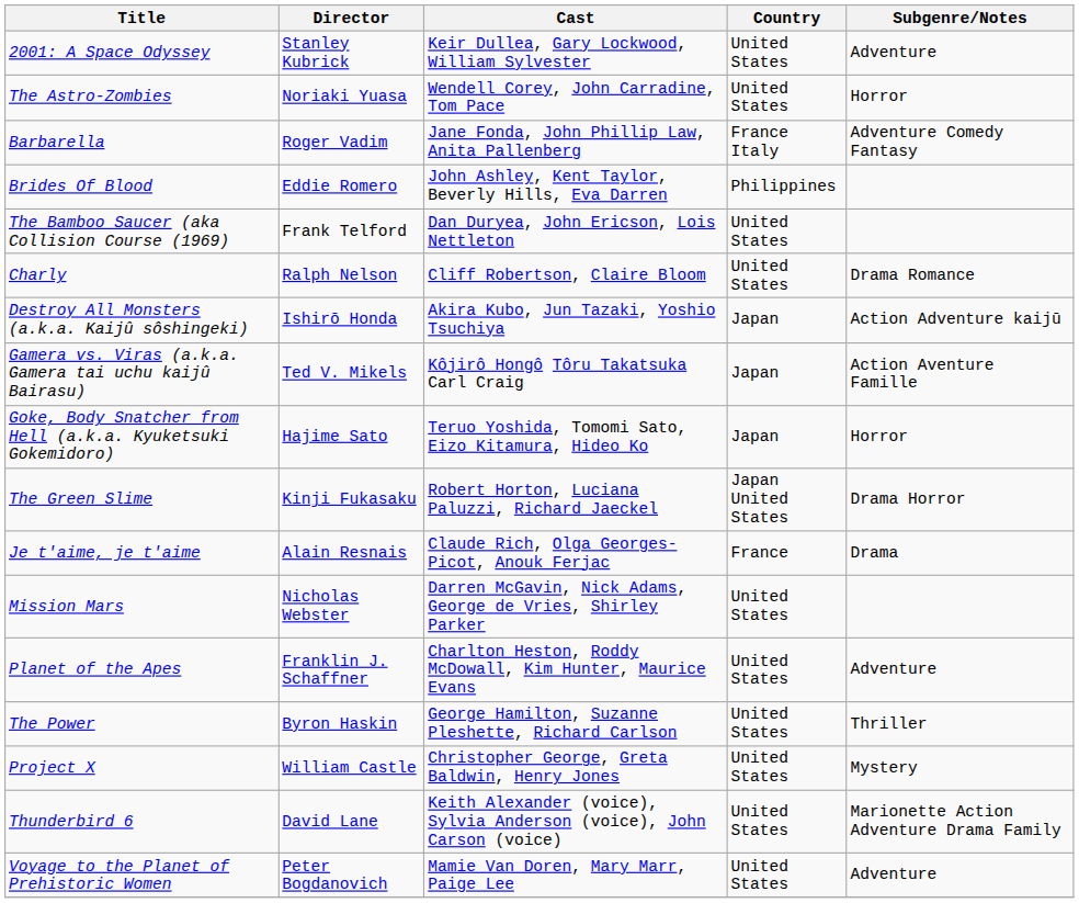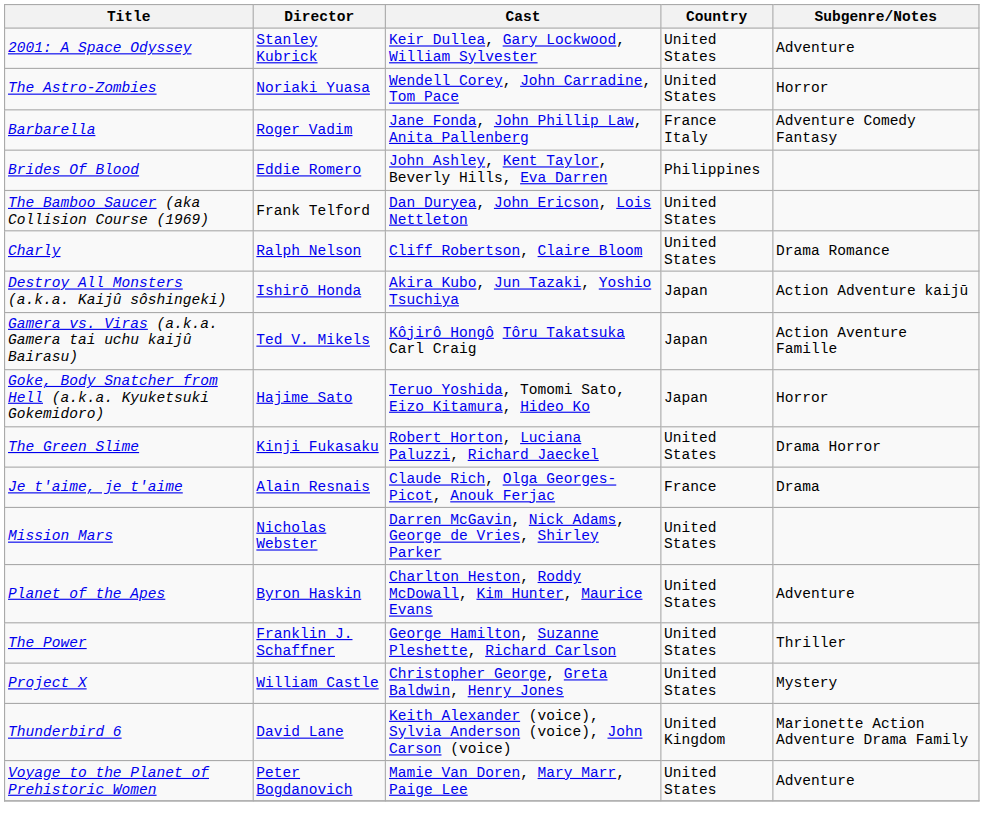The Green Slime | Country: Japan United States -> United States
Planet of the Apes | Director: Franklin J. Schaffner -> Byron Haskin
The Power | Director: Byron Haskin -> Franklin J. Schaffner
Thunderbird 6 | Country: United States -> United Kingdom
